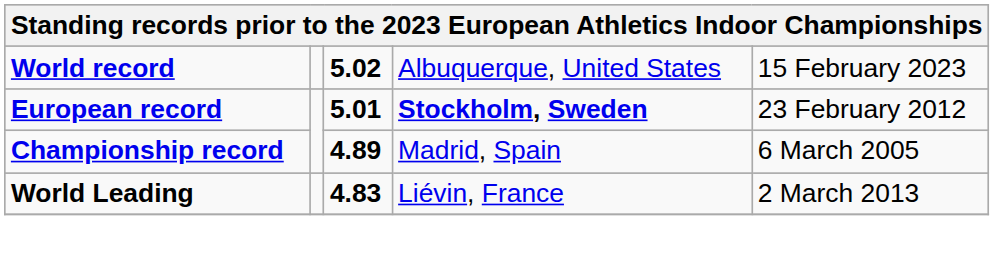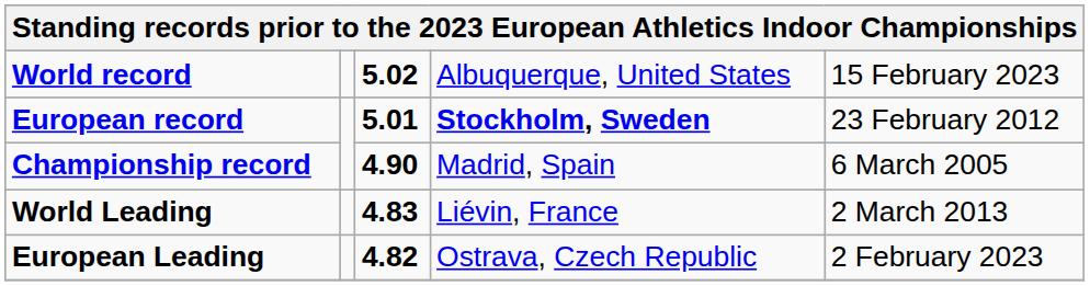Championship record | column 3: 4.89 -> 4.90
+ row: European Leading | 4.82 | Ostrava, Czech Republic | 2 February 2023
